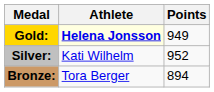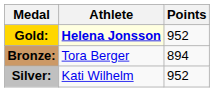Gold: | Points: 949 -> 952
rows swapped: Silver: <-> Bronze:
